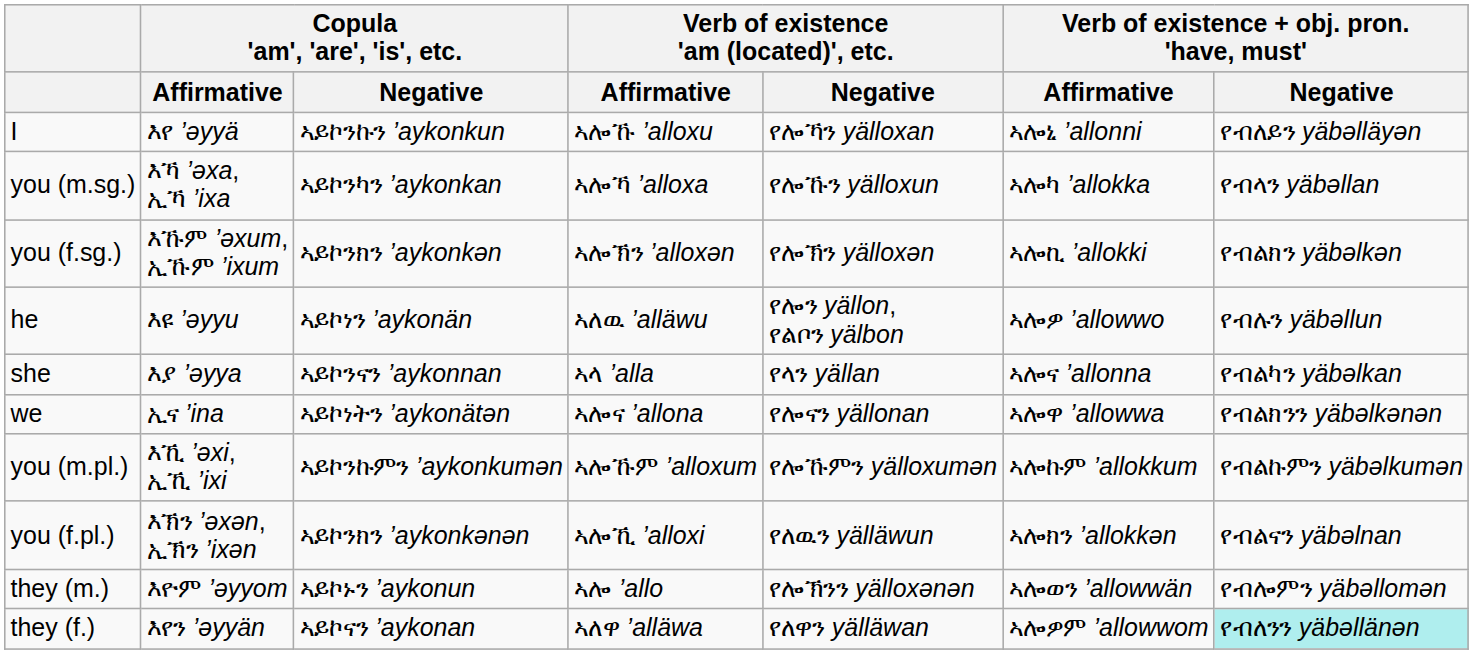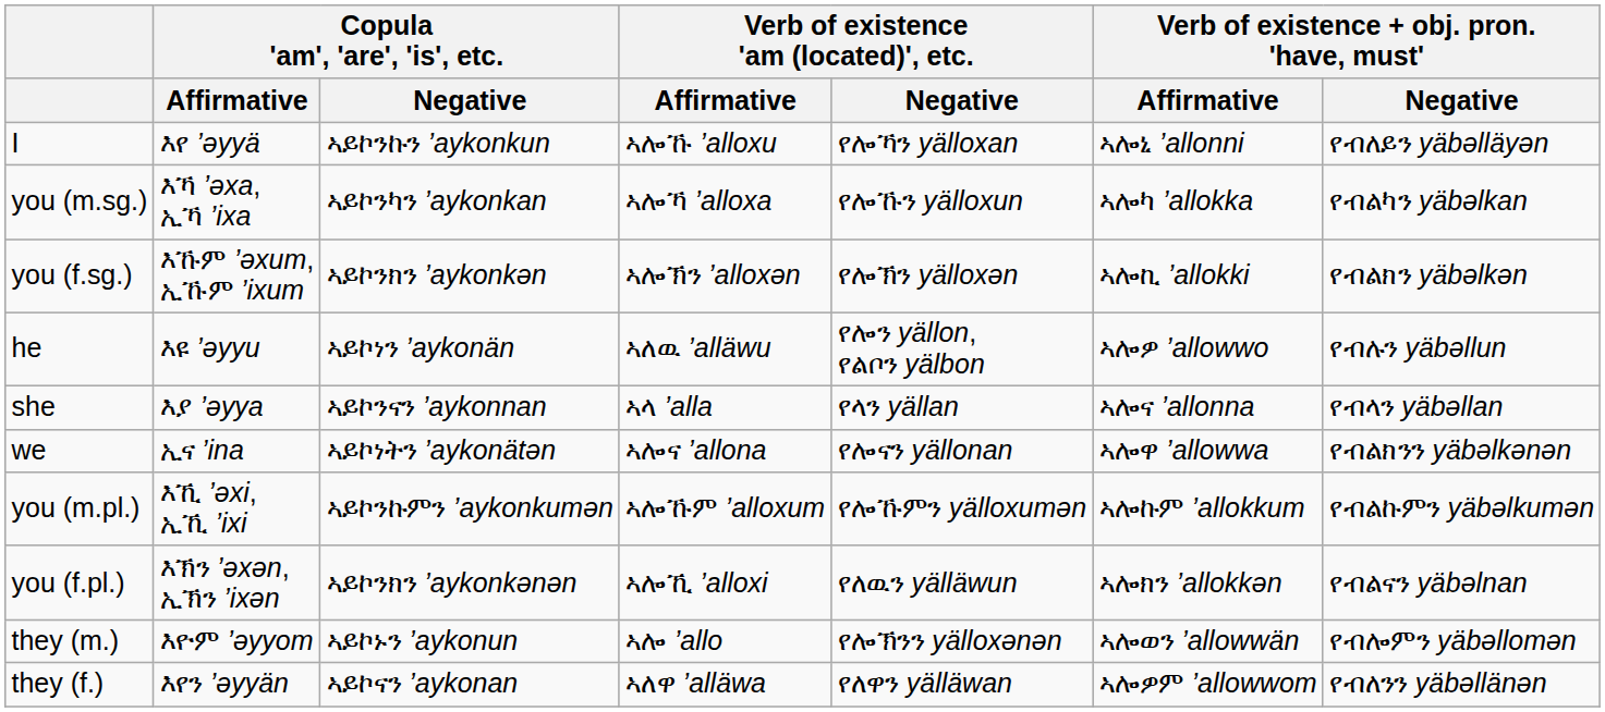you (m.sg.) | Verb of existence + obj. pron. 'have, must' / Negative: የብላን yäbǝllan -> የብልካን yäbǝlkan
she | Verb of existence + obj. pron. 'have, must' / Negative: የብልካን yäbǝlkan -> የብላን yäbǝllan
they (f.) | Verb of existence + obj. pron. 'have, must' / Negative: paleturquoise background -> no background
